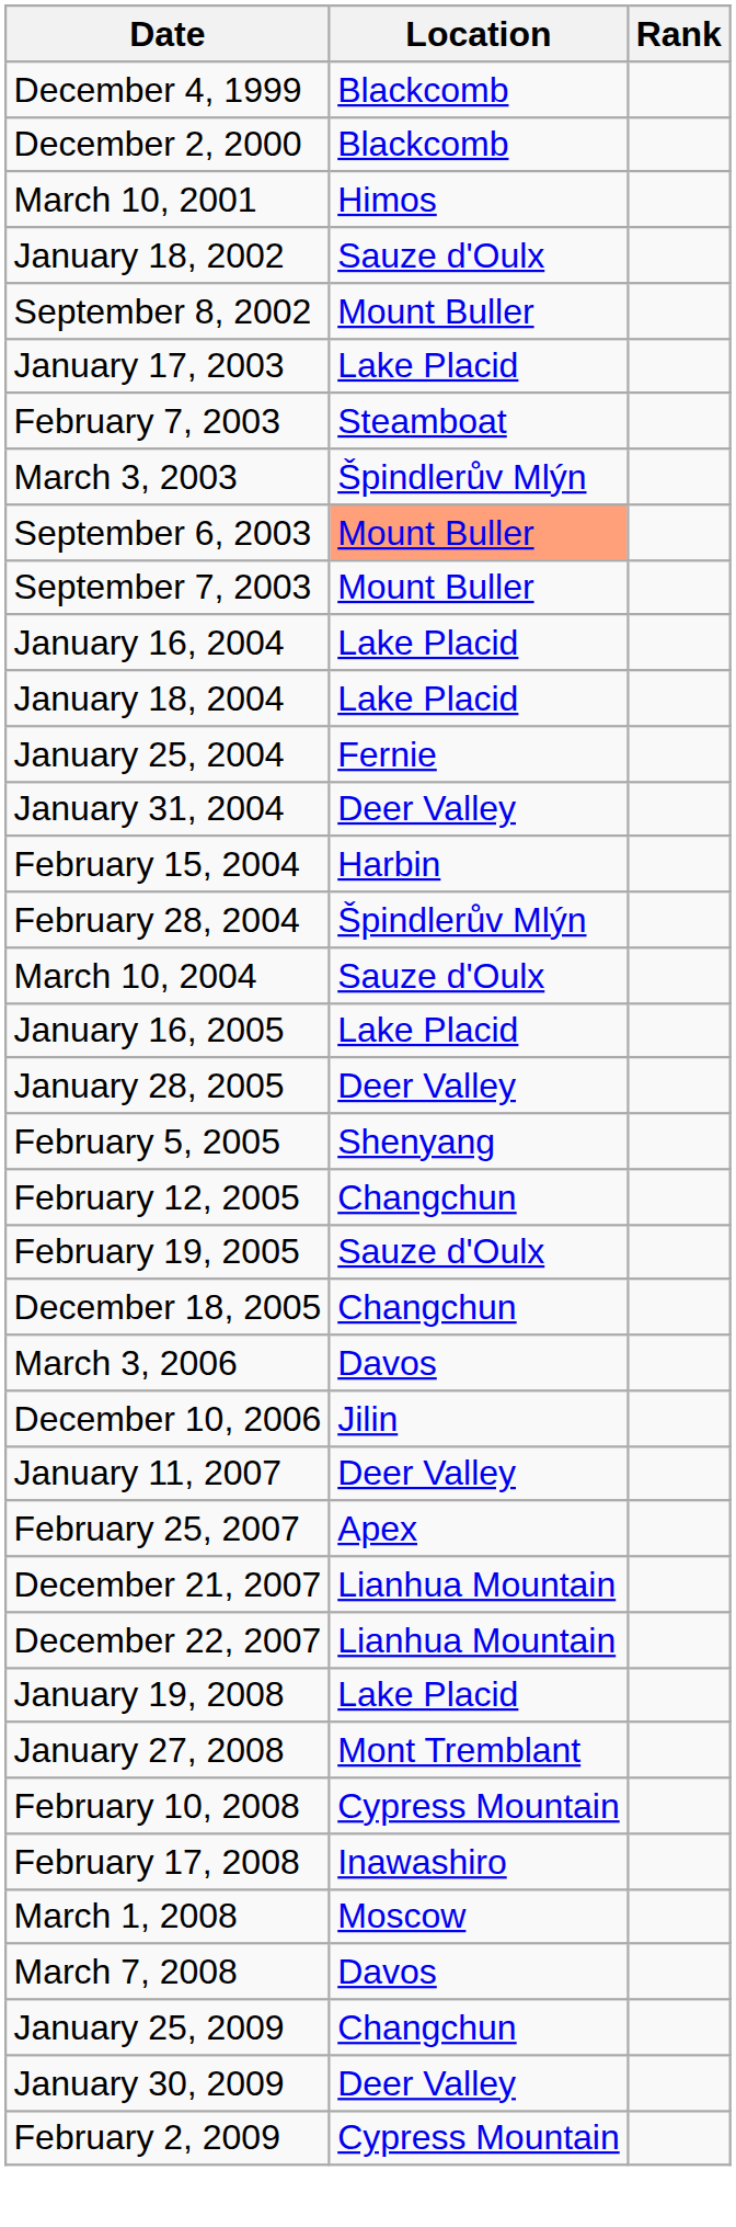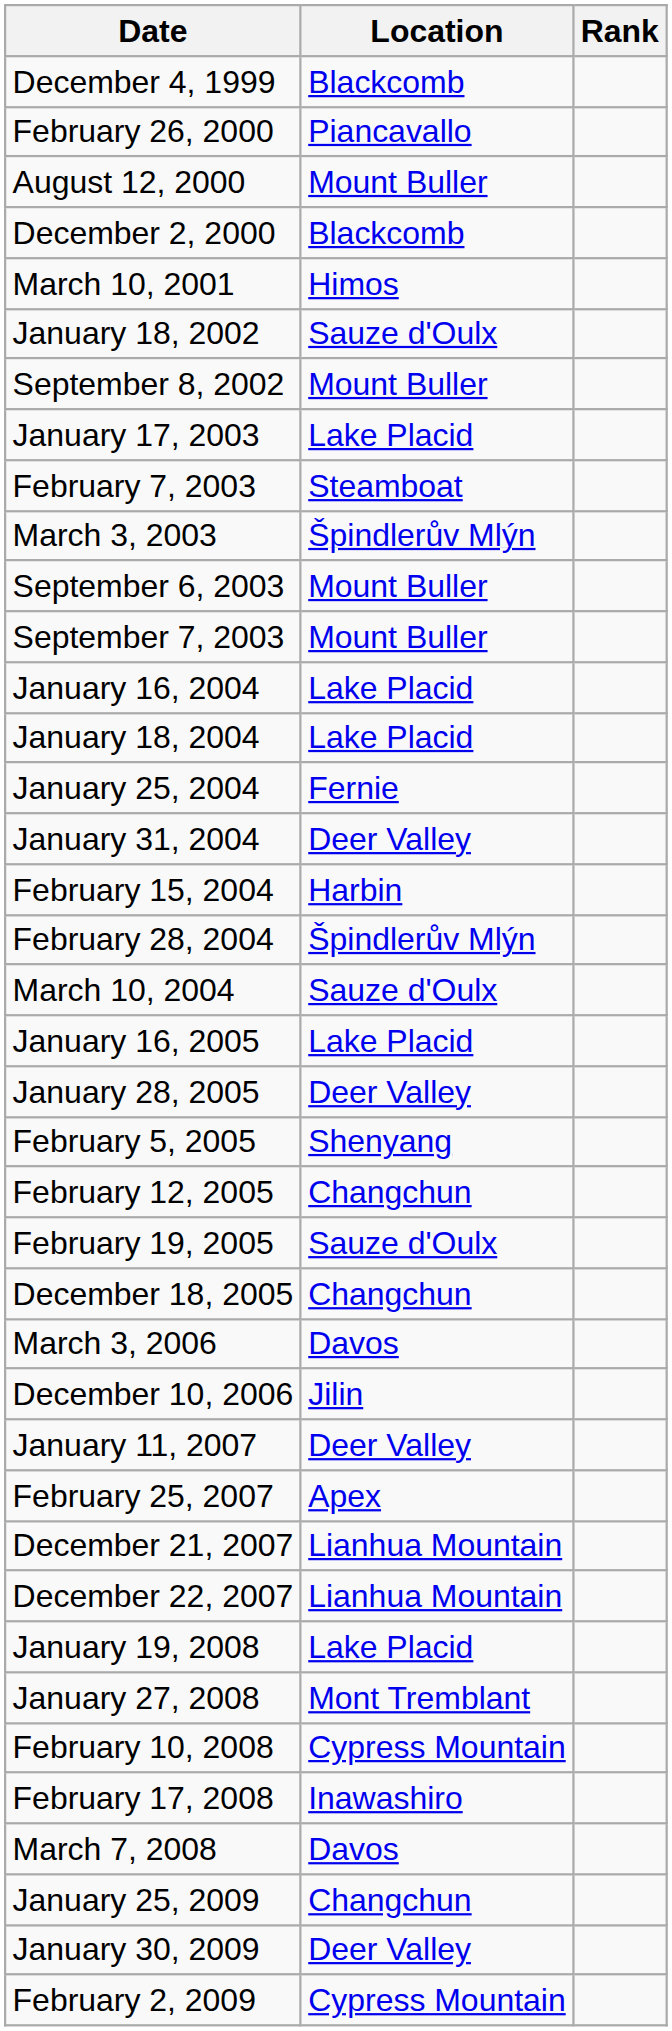+ row: February 26, 2000 | Piancavallo
+ row: August 12, 2000 | Mount Buller
September 6, 2003 | Location: lightsalmon background -> no background
- row: March 1, 2008 | Moscow
